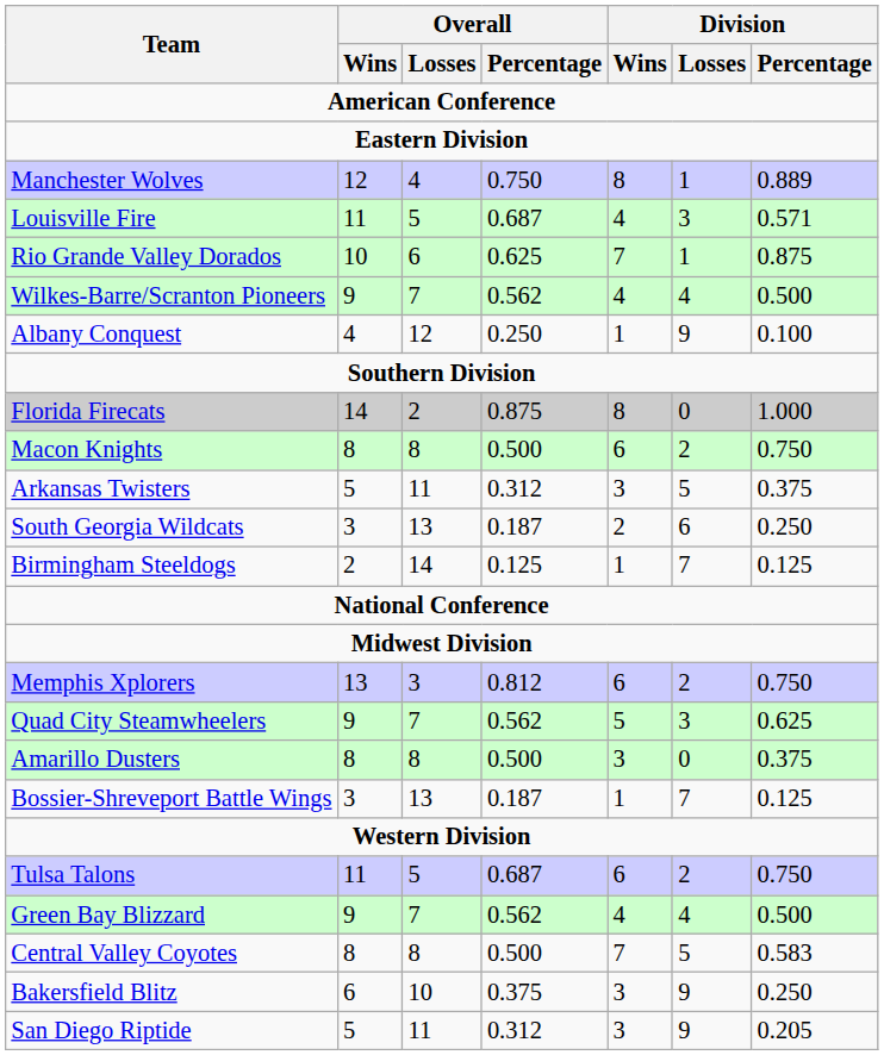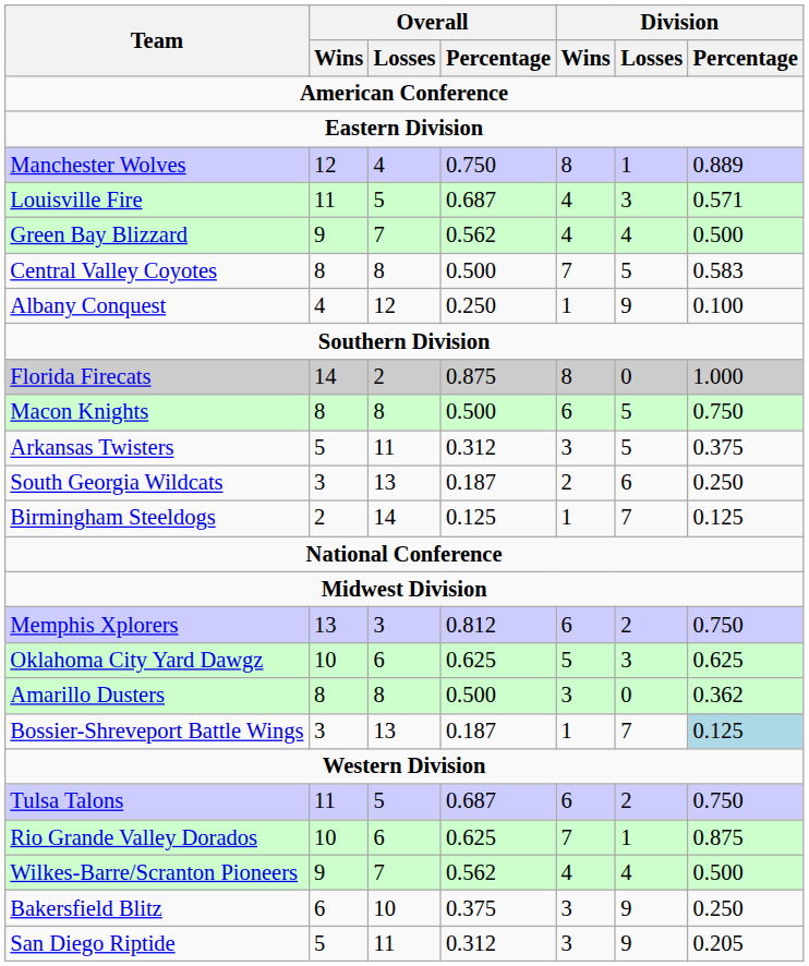rows swapped: Green Bay Blizzard <-> Rio Grande Valley Dorados
rows swapped: Wilkes-Barre/Scranton Pioneers <-> Central Valley Coyotes
Macon Knights | Division / Losses: 2 -> 5
+ row: Oklahoma City Yard Dawgz | 10 | 6 | 0.625 | 5 | 3 | 0.625
- row: Quad City Steamwheelers | 9 | 7 | 0.562 | 5 | 3 | 0.625
Amarillo Dusters | Division / Percentage: 0.375 -> 0.362
Bossier-Shreveport Battle Wings | Division / Percentage: no background -> lightblue background
